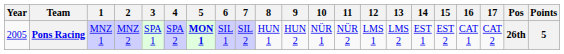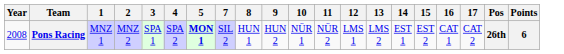- column: 6 | SIL 1
Pons Racing | Year: 2005 -> 2008
Pons Racing | Points: 5 -> 6
